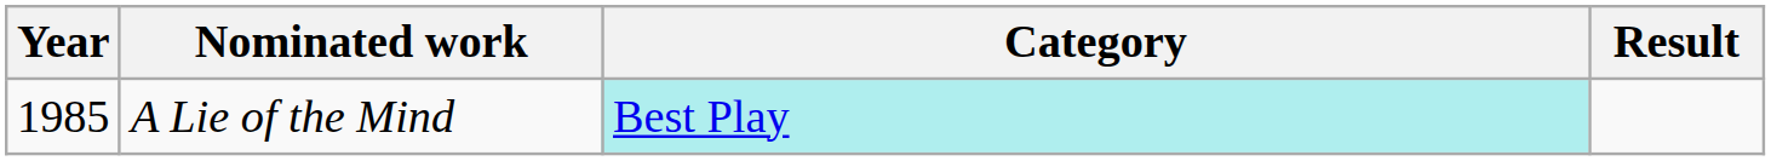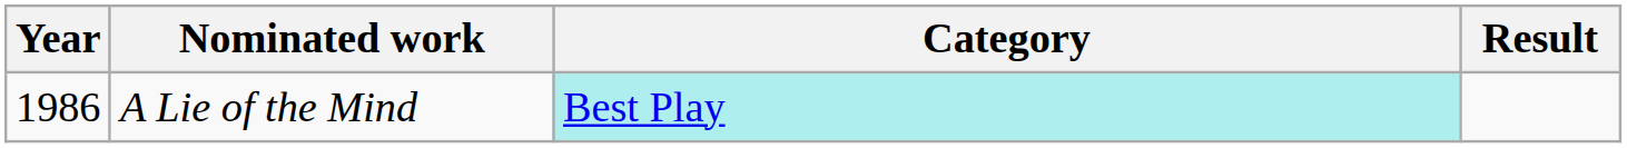A Lie of the Mind | Year: 1985 -> 1986
